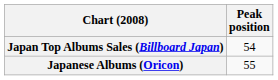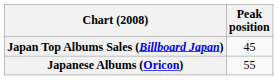Japan Top Albums Sales (Billboard Japan) | Peak position: 54 -> 45
